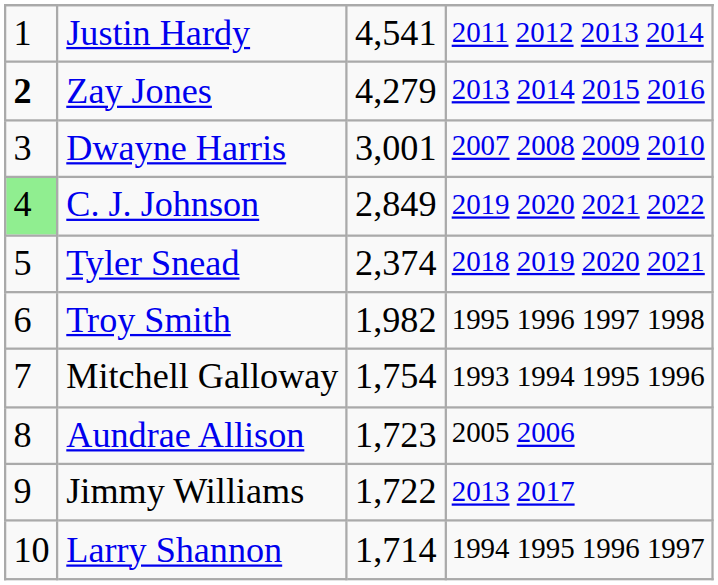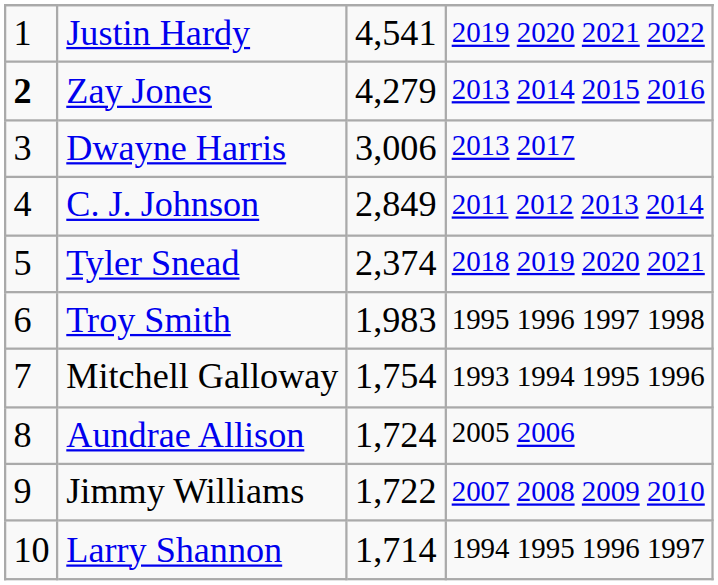Justin Hardy | column 4: 2011 2012 2013 2014 -> 2019 2020 2021 2022
Dwayne Harris | column 3: 3,001 -> 3,006
Dwayne Harris | column 4: 2007 2008 2009 2010 -> 2013 2017
C. J. Johnson | column 1: lightgreen background -> no background
C. J. Johnson | column 4: 2019 2020 2021 2022 -> 2011 2012 2013 2014
Troy Smith | column 3: 1,982 -> 1,983
Aundrae Allison | column 3: 1,723 -> 1,724
Jimmy Williams | column 4: 2013 2017 -> 2007 2008 2009 2010
